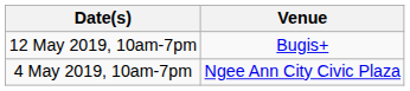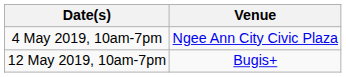rows swapped: 4 May 2019, 10am-7pm <-> 12 May 2019, 10am-7pm
